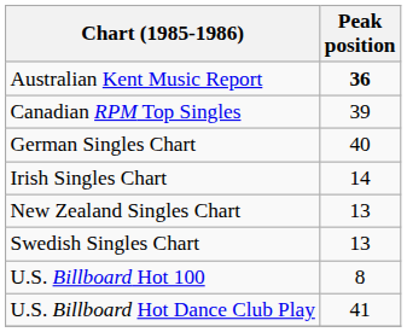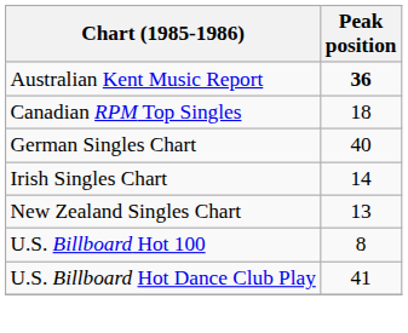Canadian RPM Top Singles | Peak position: 39 -> 18
- row: Swedish Singles Chart | 13
